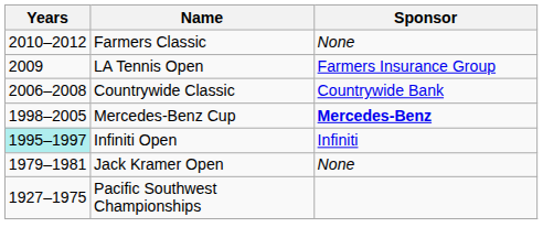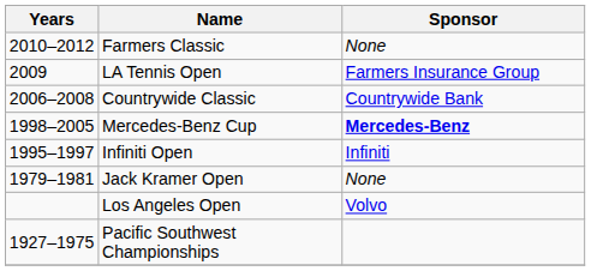Infiniti Open | Years: paleturquoise background -> no background
+ row: Los Angeles Open | Volvo
